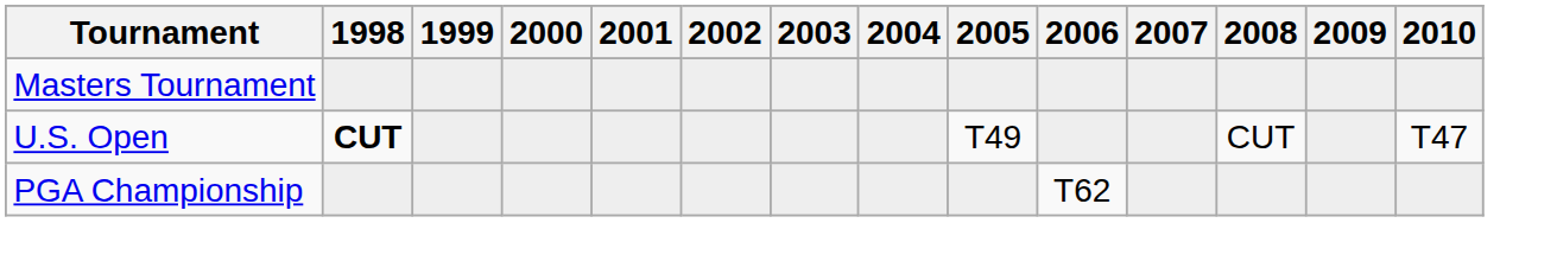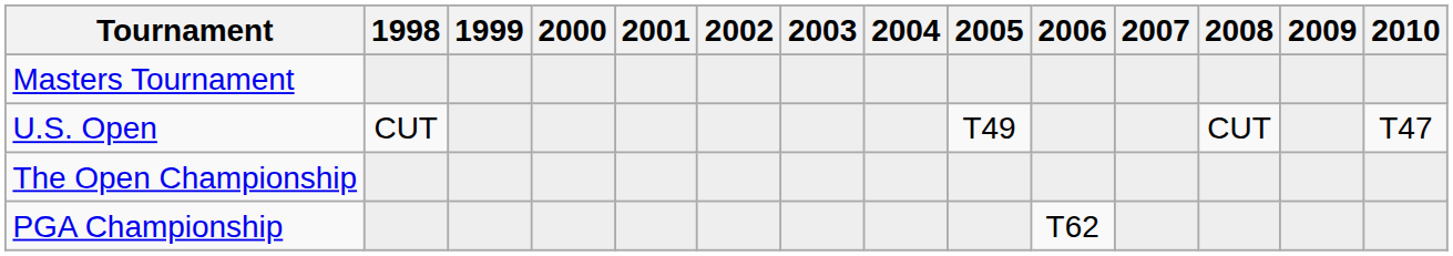U.S. Open | 1998: bold -> normal
+ row: The Open Championship
